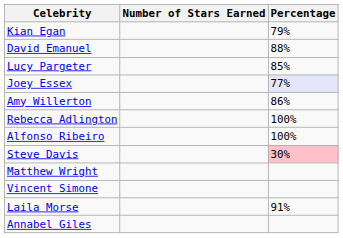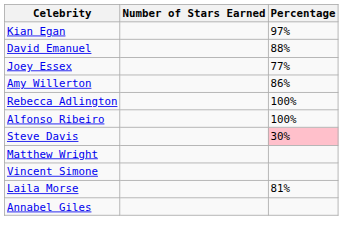Kian Egan | Percentage: 79% -> 97%
- row: Lucy Pargeter | 85%
Joey Essex | Percentage: lavender background -> no background
Laila Morse | Percentage: 91% -> 81%
